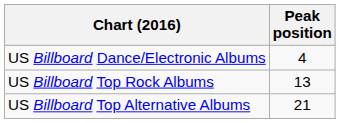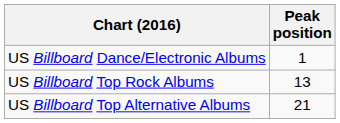US Billboard Dance/Electronic Albums | Peak position: 4 -> 1
